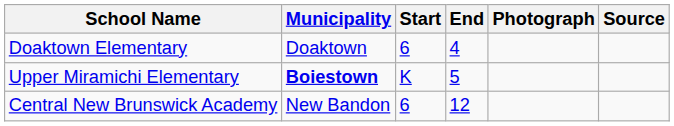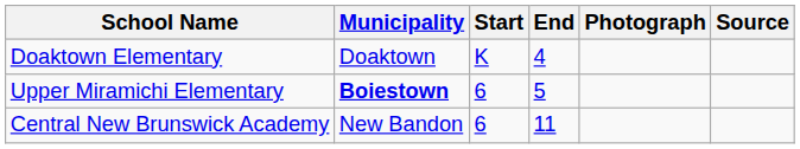Doaktown Elementary | Start: 6 -> K
Upper Miramichi Elementary | Start: K -> 6
Central New Brunswick Academy | End: 12 -> 11
